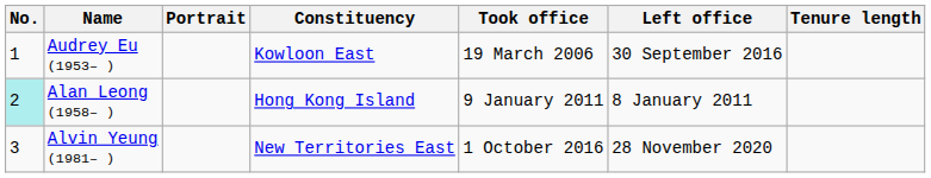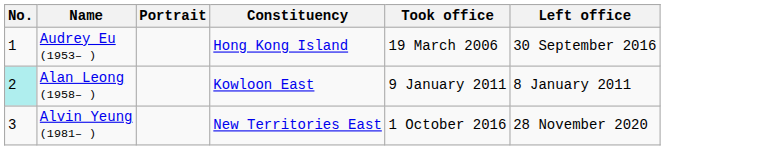- column: Tenure length
Audrey Eu (1953– ) | Constituency: Kowloon East -> Hong Kong Island
Alan Leong (1958– ) | Constituency: Hong Kong Island -> Kowloon East
